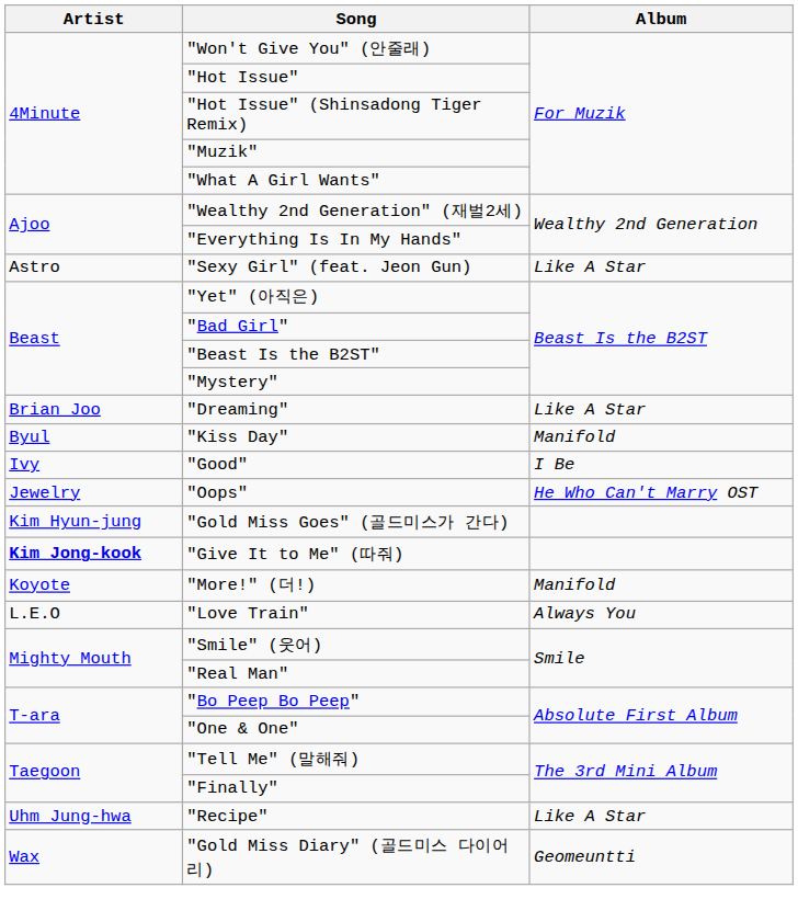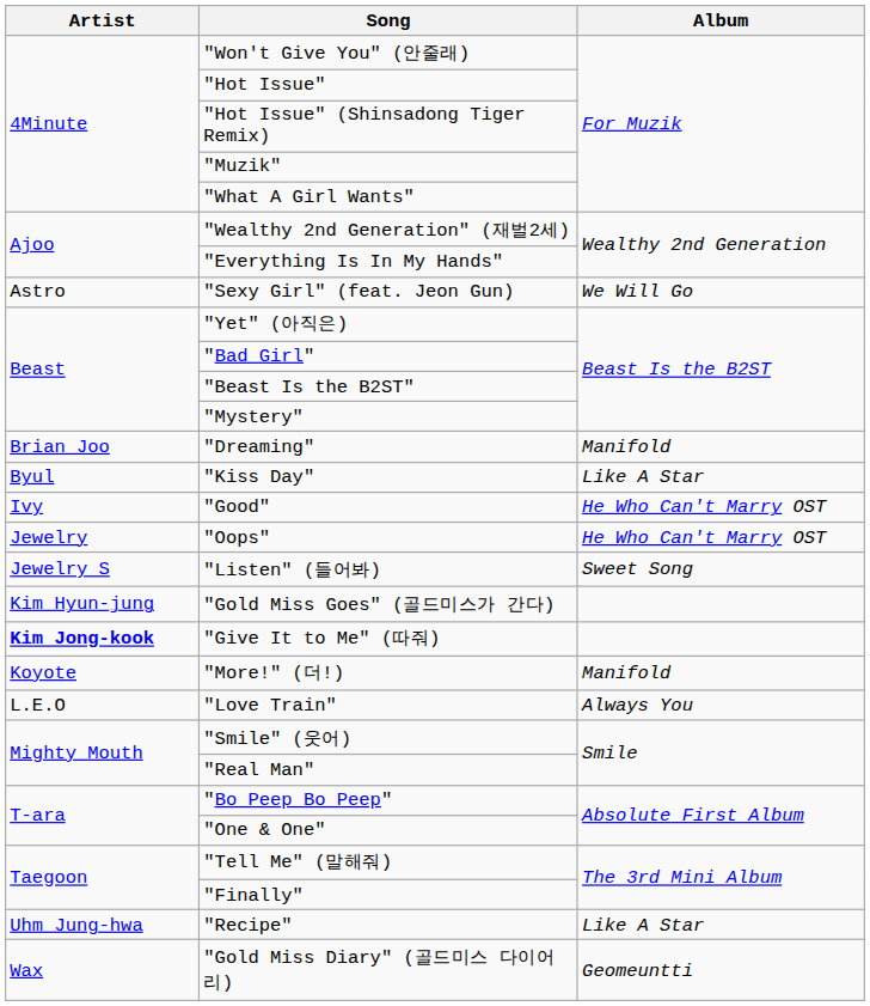"Sexy Girl" (feat. Jeon Gun) | Album: Like A Star -> We Will Go
"Dreaming" | Album: Like A Star -> Manifold
"Kiss Day" | Album: Manifold -> Like A Star
"Good" | Album: I Be -> He Who Can't Marry OST
+ row: Jewelry S | "Listen" (들어봐) | Sweet Song
